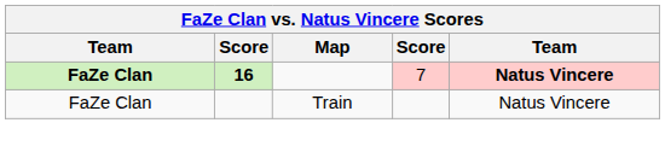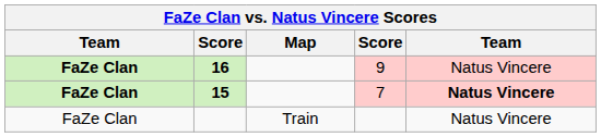+ row: FaZe Clan | 16 | 9 | Natus Vincere
7 | column 2: 16 -> 15
